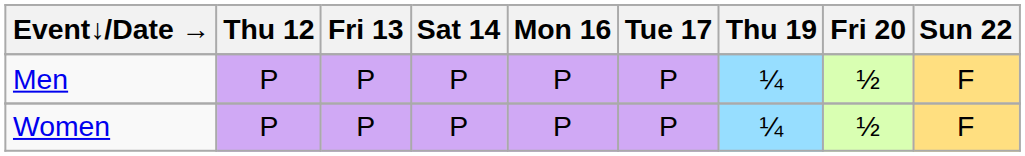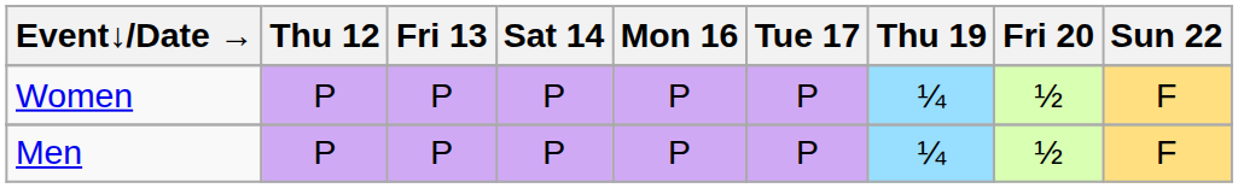rows swapped: Men <-> Women
